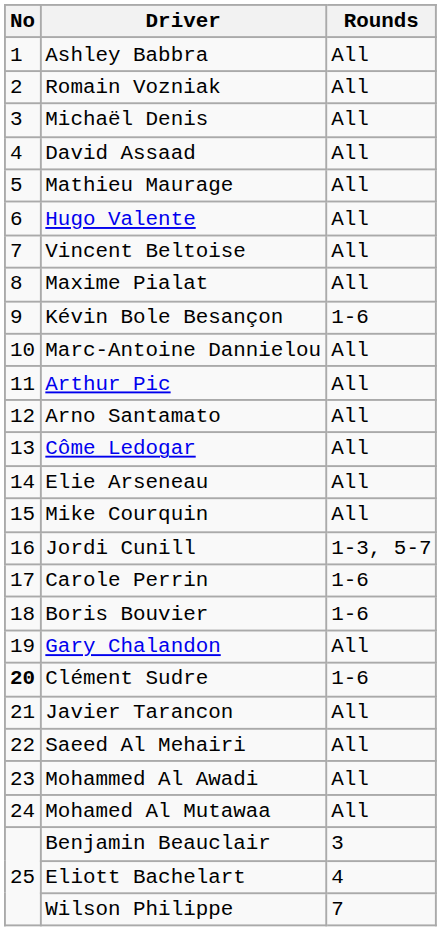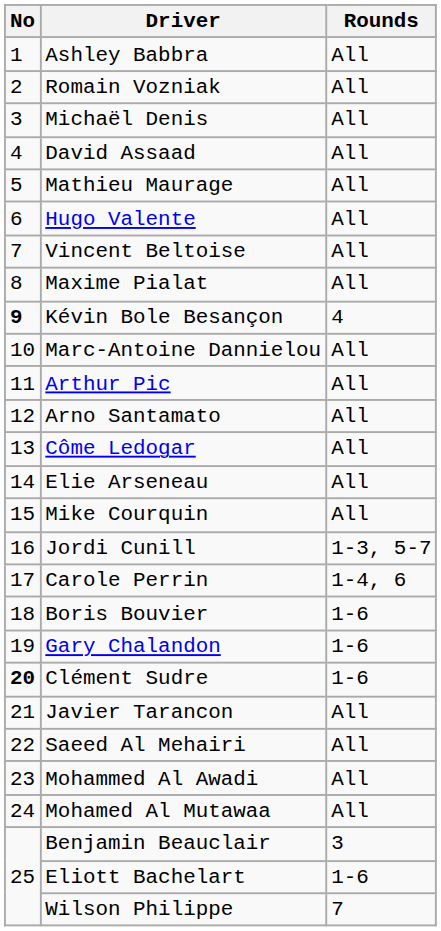Kévin Bole Besançon | No: normal -> bold
Kévin Bole Besançon | Rounds: 1-6 -> 4
Carole Perrin | Rounds: 1-6 -> 1-4, 6
Gary Chalandon | Rounds: All -> 1-6
Eliott Bachelart | Rounds: 4 -> 1-6
